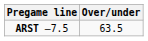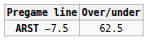ARST –7.5 | Over/under: 63.5 -> 62.5
